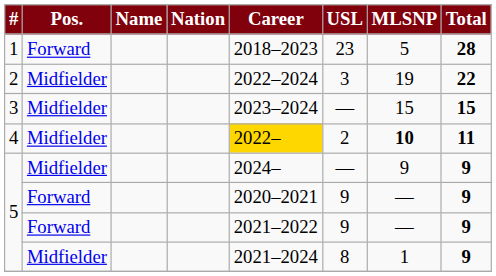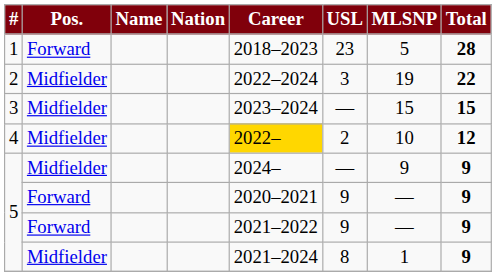4 | MLSNP: bold -> normal
4 | Total: 11 -> 12
